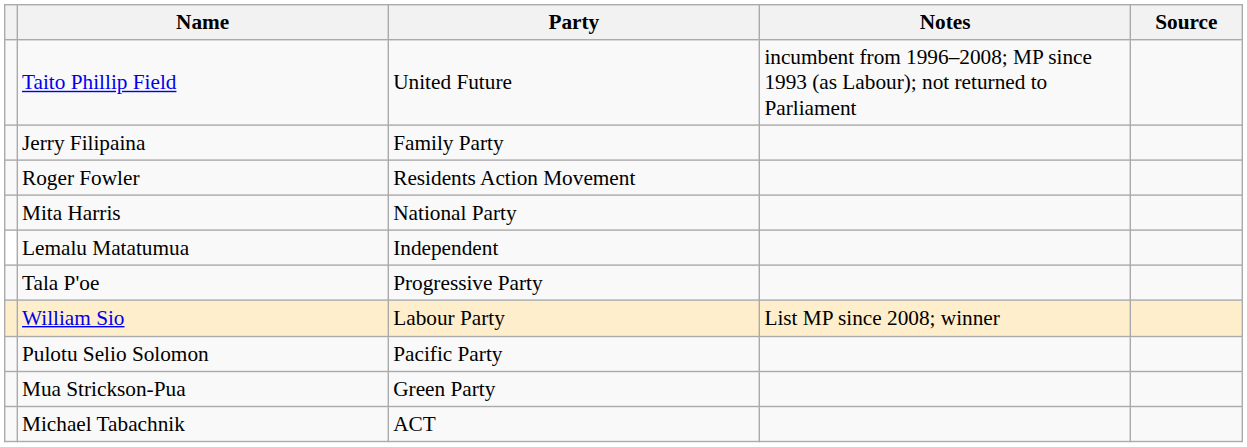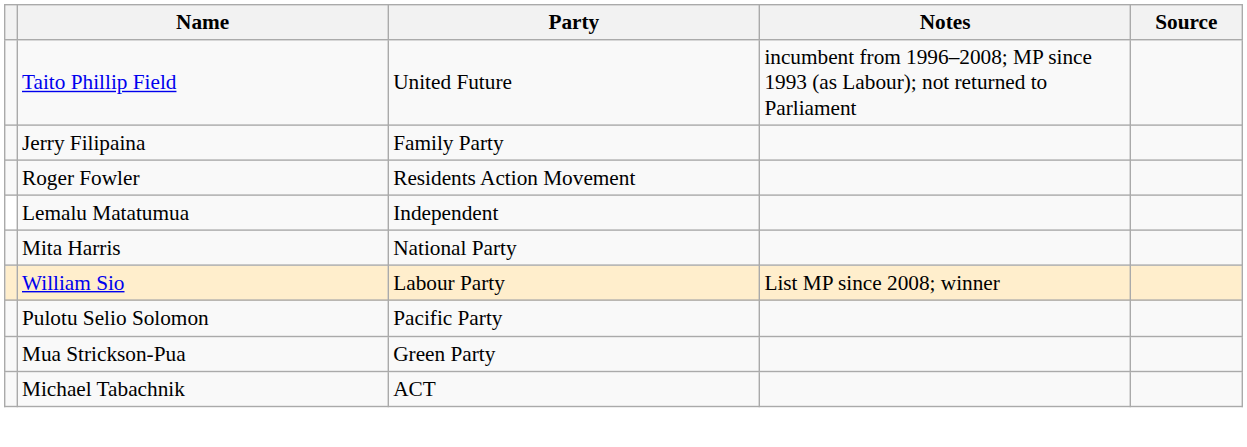rows swapped: Mita Harris <-> Lemalu Matatumua
- row: Tala P'oe | Progressive Party
